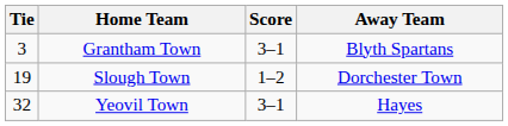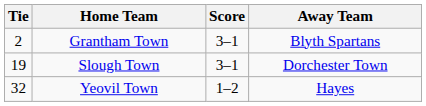Grantham Town | Tie: 3 -> 2
Slough Town | Score: 1–2 -> 3–1
Yeovil Town | Score: 3–1 -> 1–2
